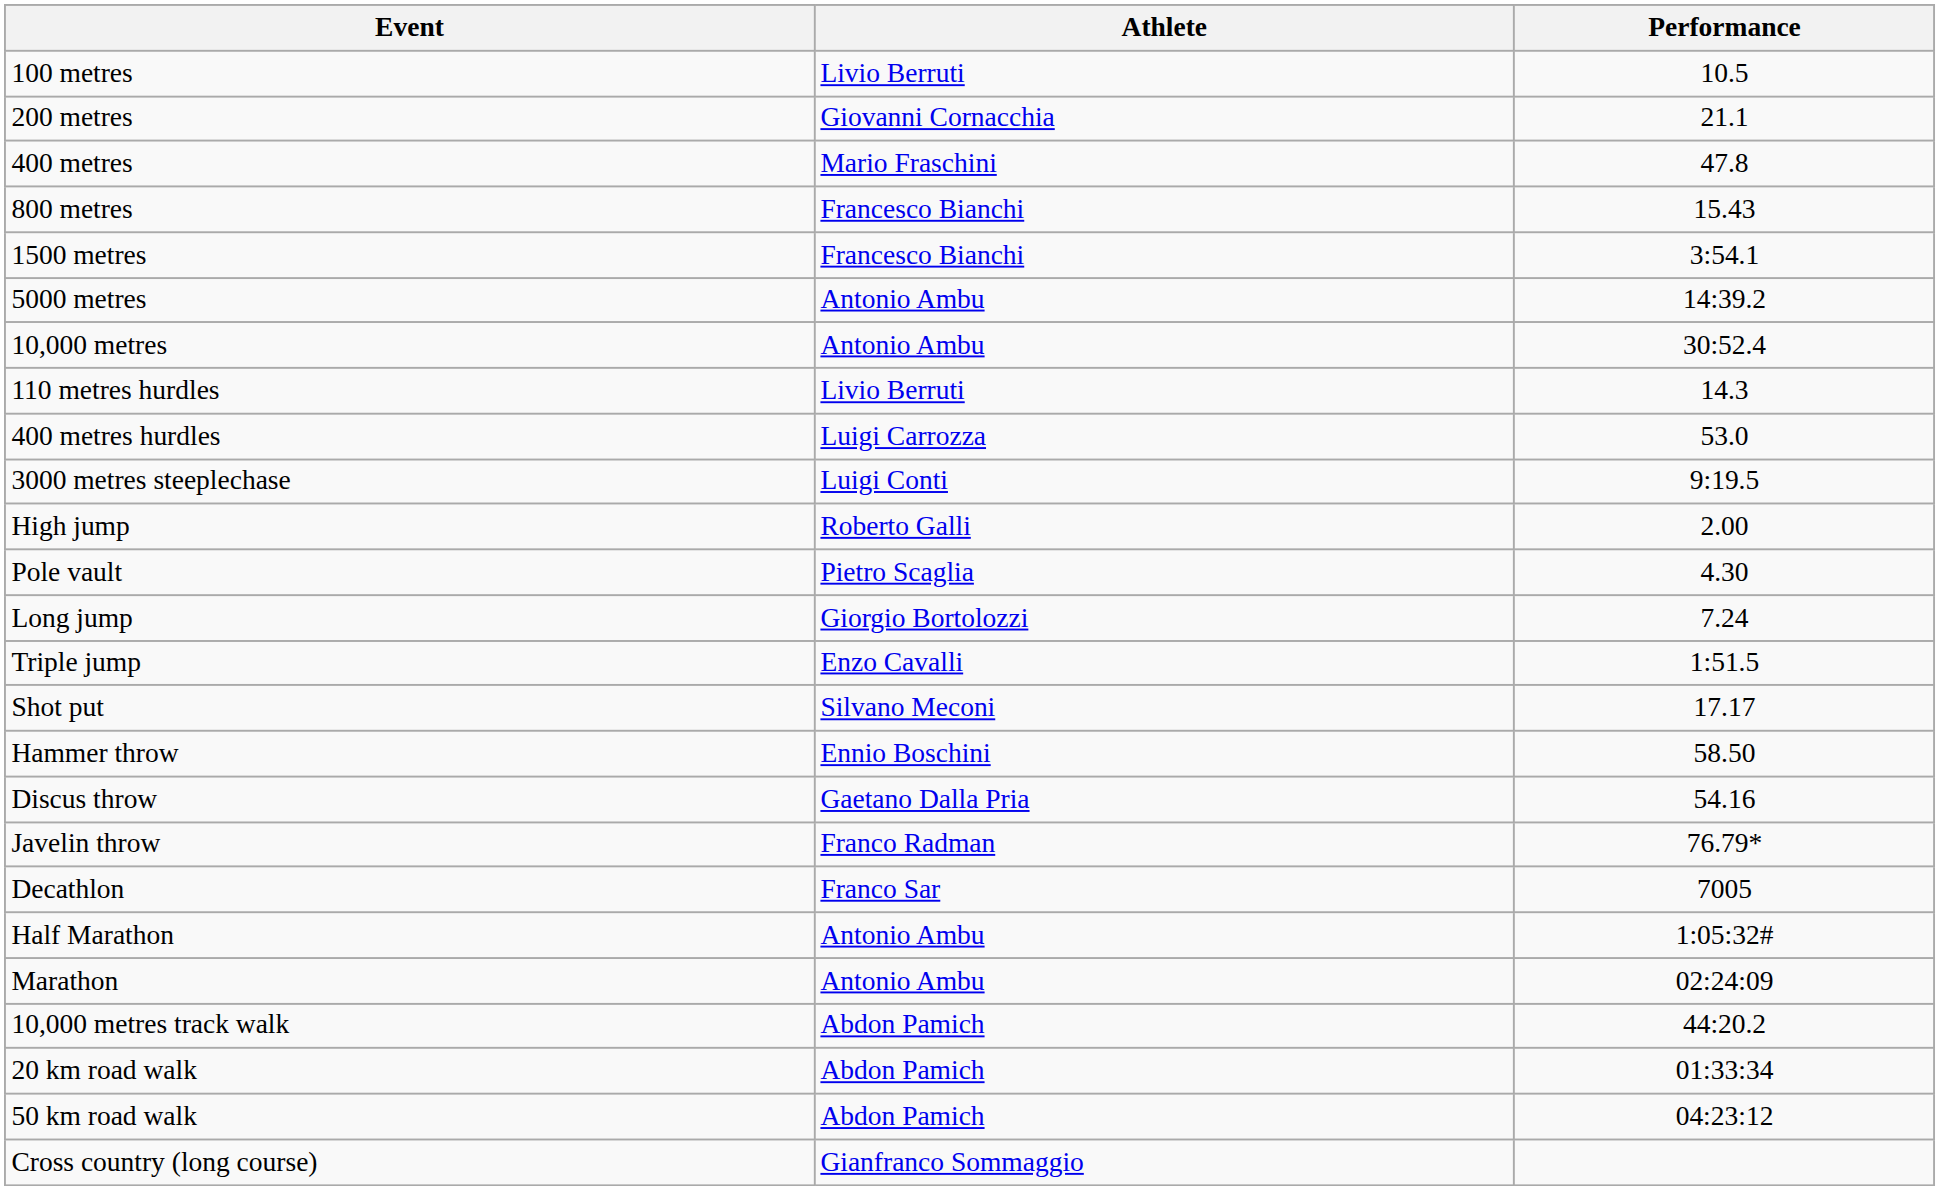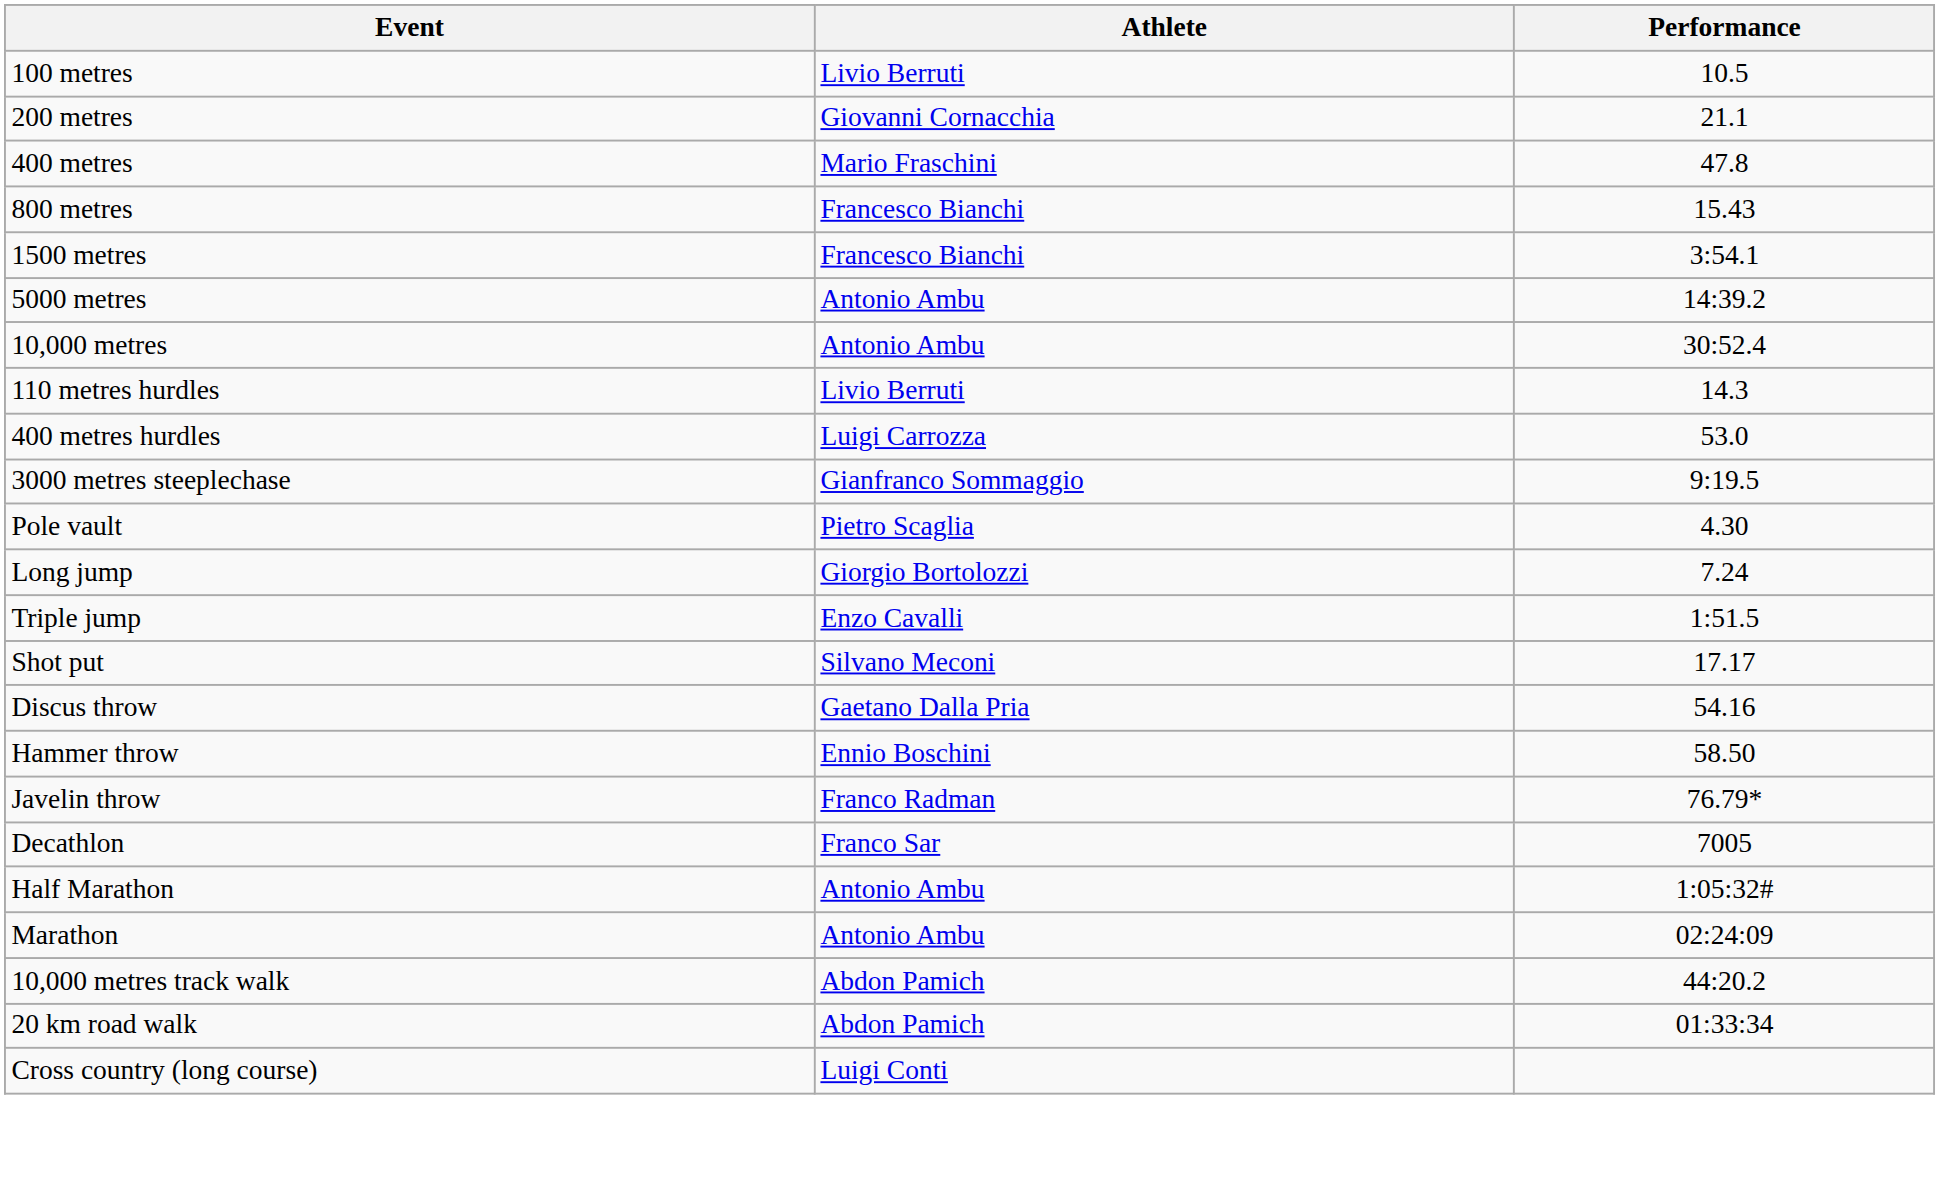3000 metres steeplechase | Athlete: Luigi Conti -> Gianfranco Sommaggio
- row: High jump | Roberto Galli | 2.00
rows swapped: Discus throw <-> Hammer throw
- row: 50 km road walk | Abdon Pamich | 04:23:12
Cross country (long course) | Athlete: Gianfranco Sommaggio -> Luigi Conti
